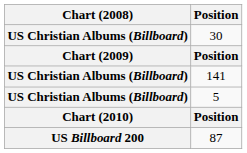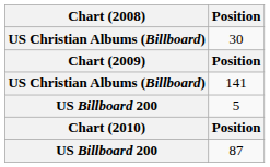5 | Chart (2008): US Christian Albums (Billboard) -> US Billboard 200
